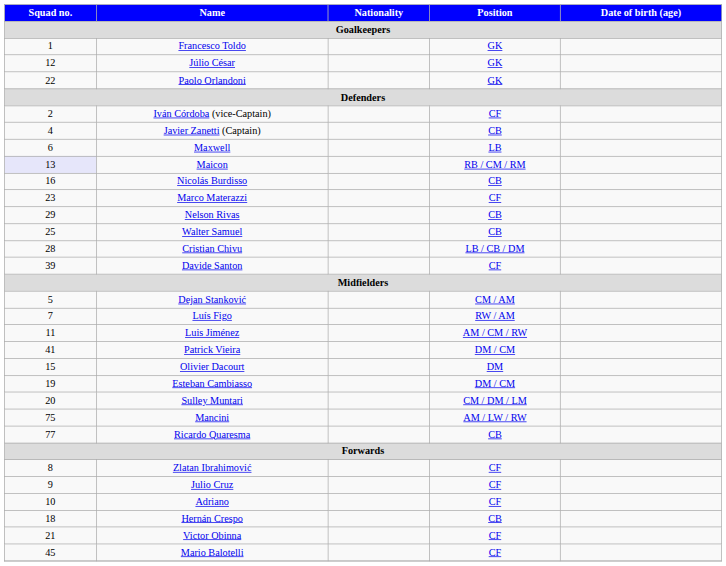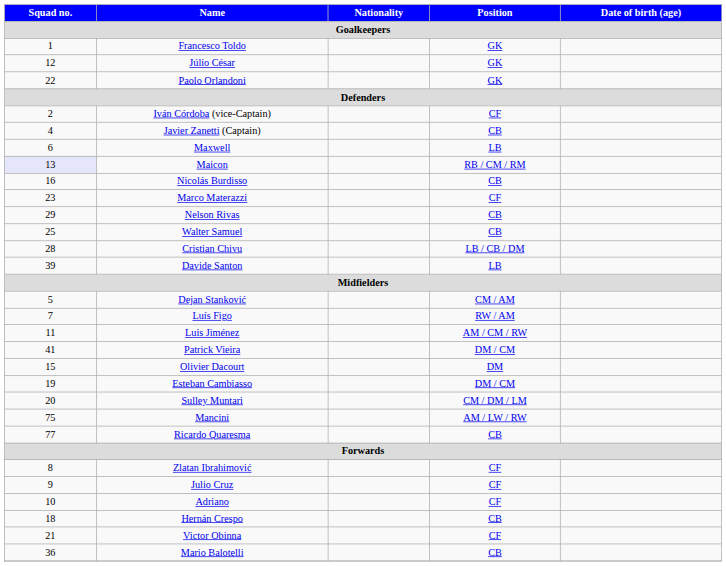Davide Santon | Position / Goalkeepers: CF -> LB
Mario Balotelli | Squad no. / Goalkeepers: 45 -> 36
Mario Balotelli | Position / Goalkeepers: CF -> CB
